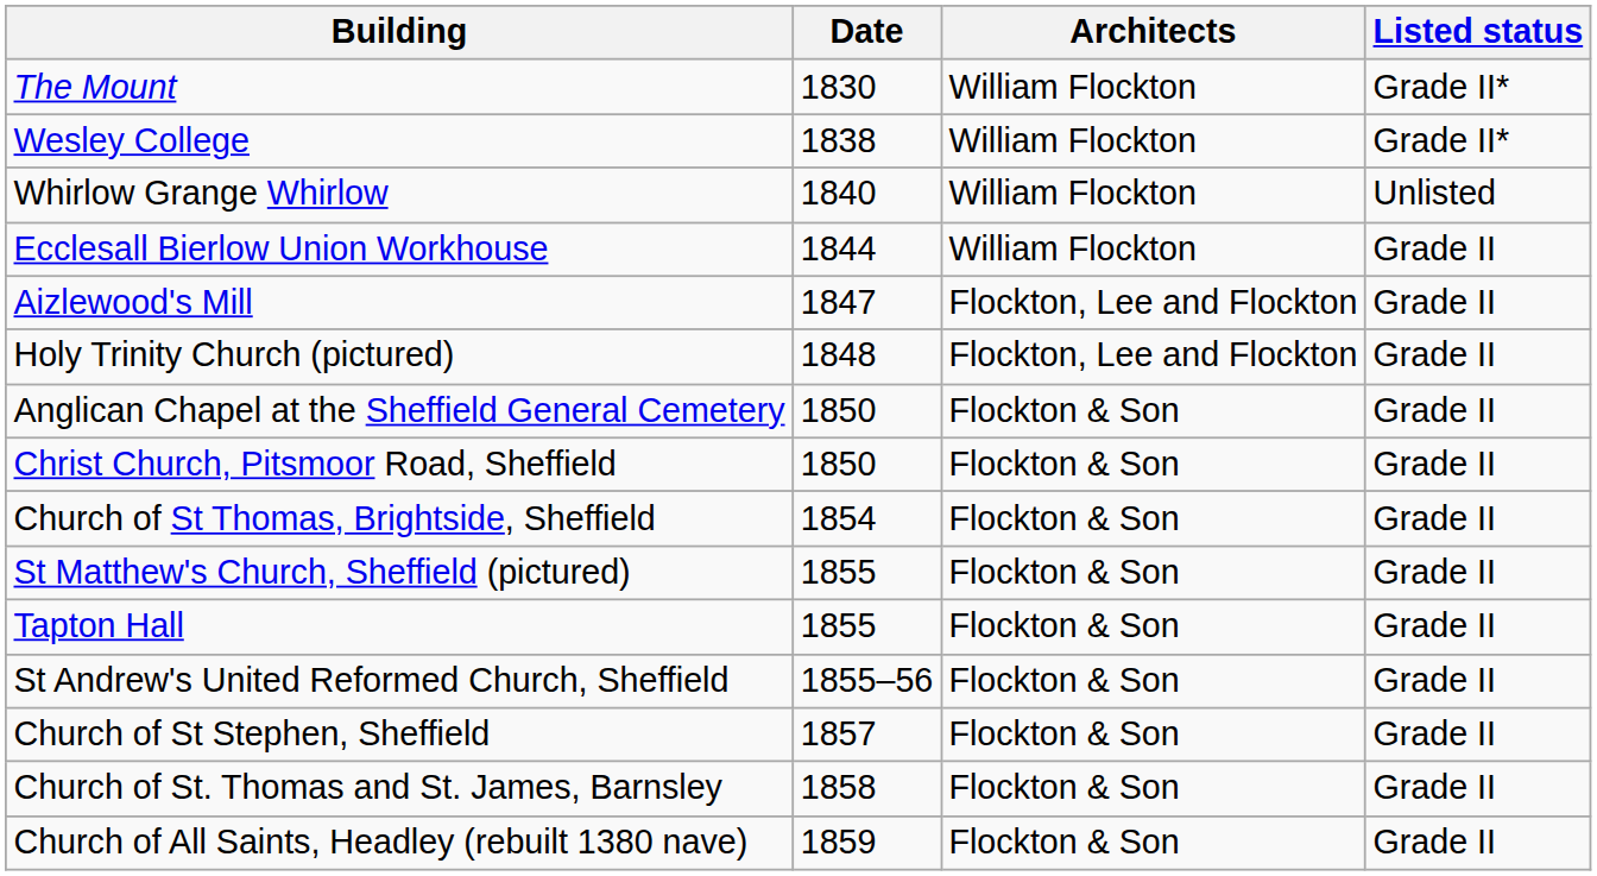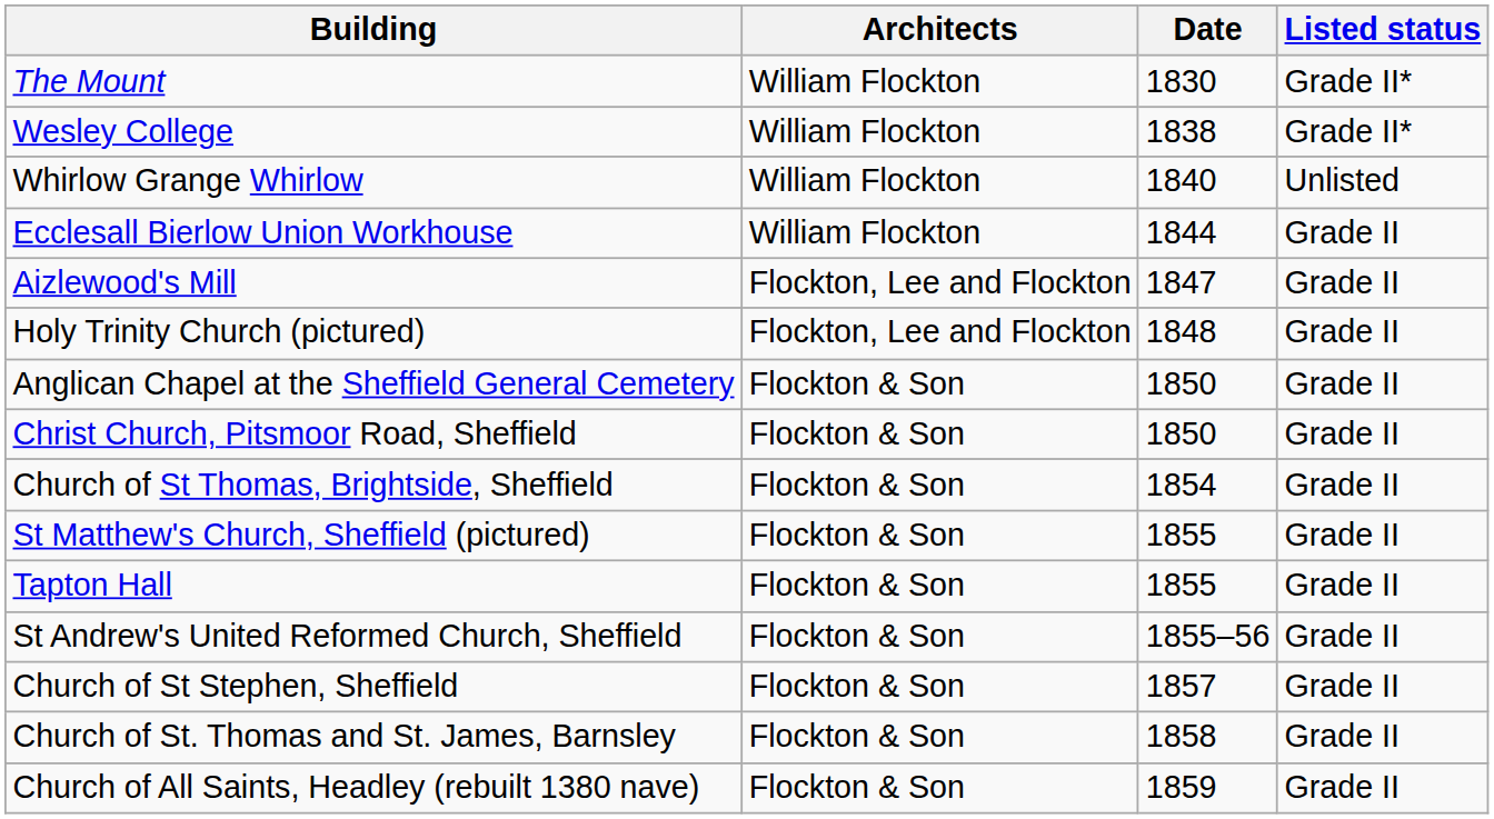columns swapped: Date <-> Architects
